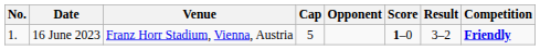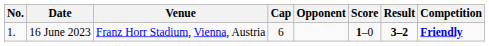16 June 2023 | Cap: 5 -> 6
16 June 2023 | Result: normal -> bold
